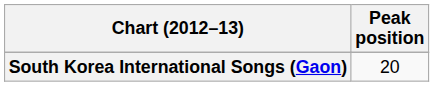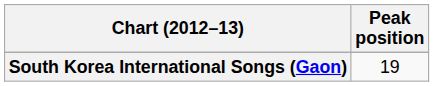South Korea International Songs (Gaon) | Peak position: 20 -> 19
